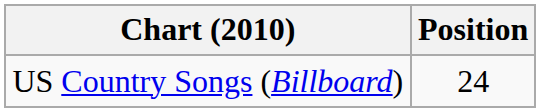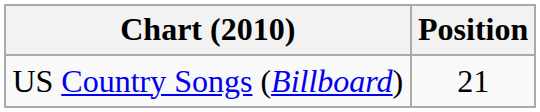US Country Songs (Billboard) | Position: 24 -> 21
